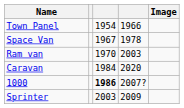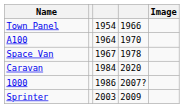+ row: A100 | 1964 | 1970
- row: Ram van | 1970 | 2003
1000 | column 3: bold -> normal
